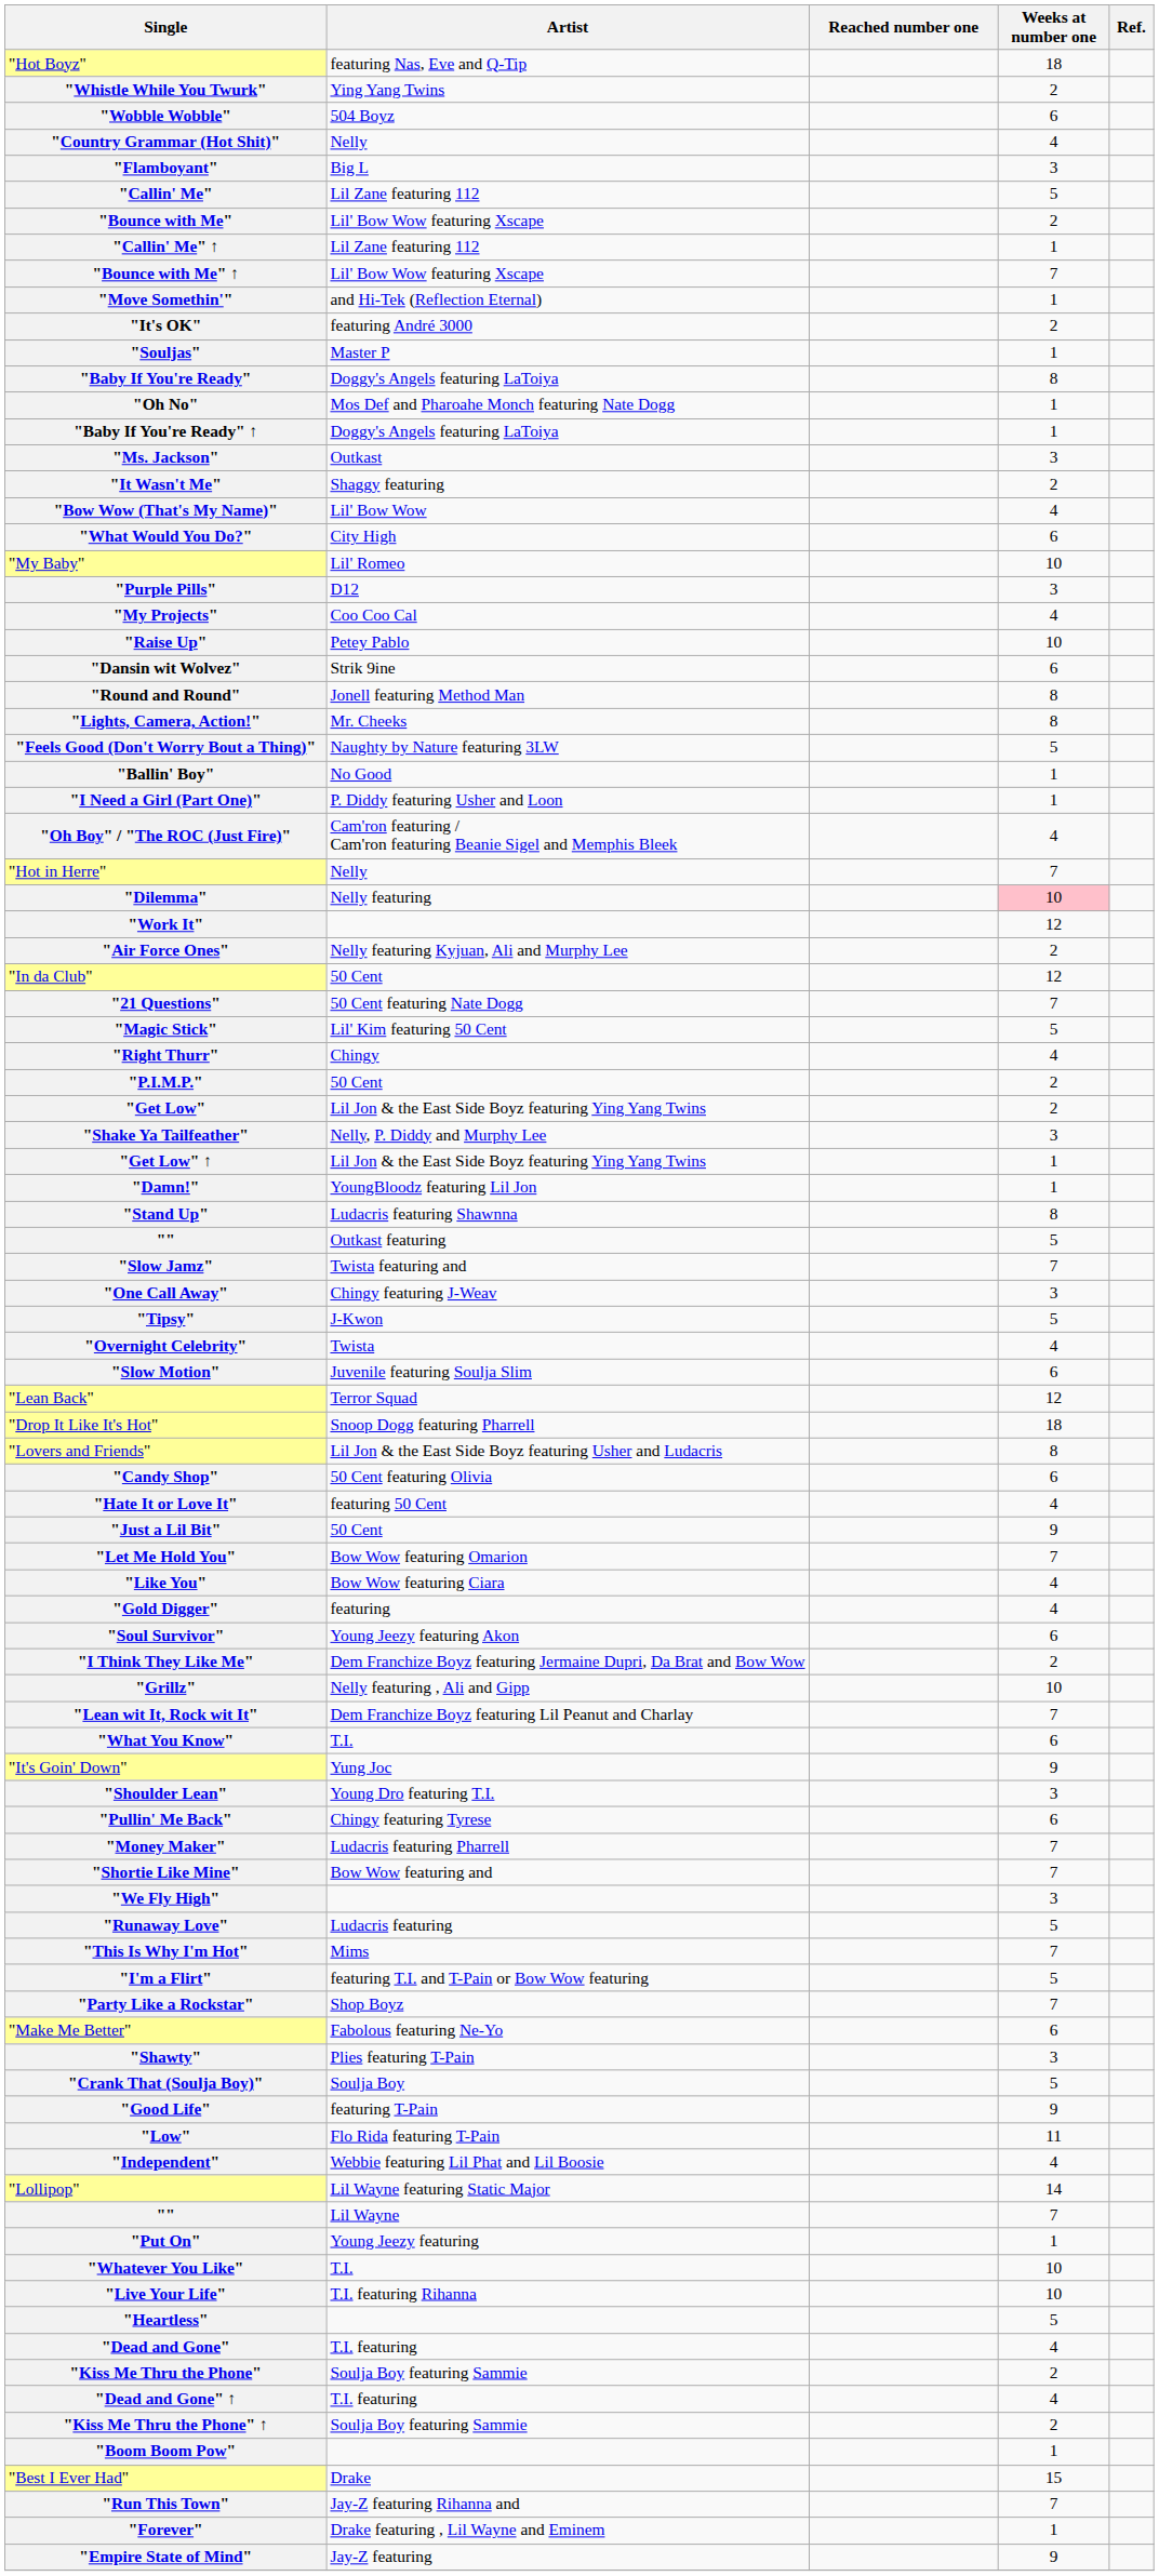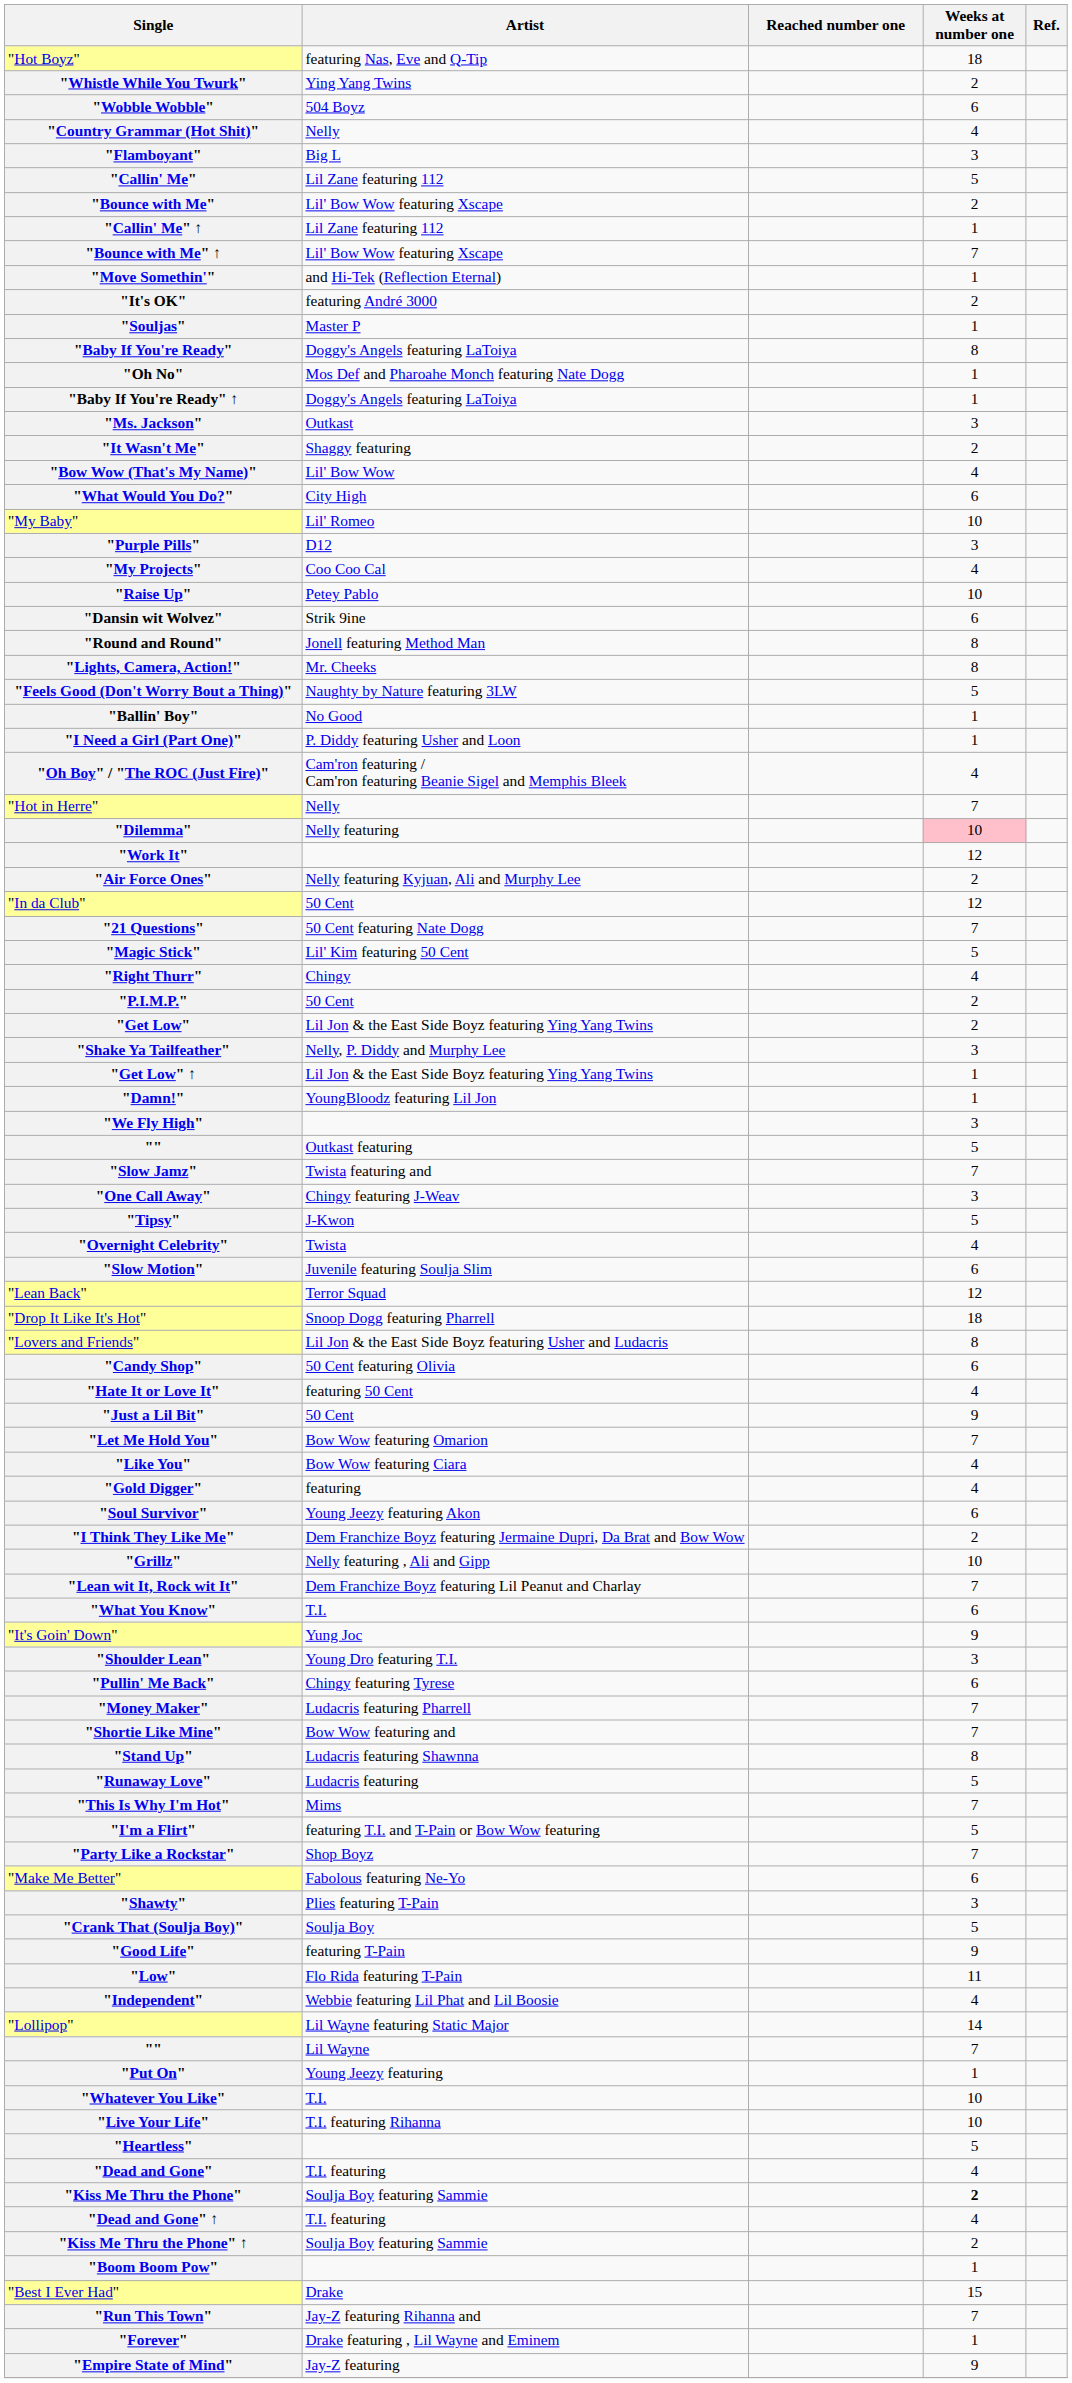rows swapped: "Stand Up" <-> "We Fly High"
"Kiss Me Thru the Phone" | Weeks at number one: normal -> bold
